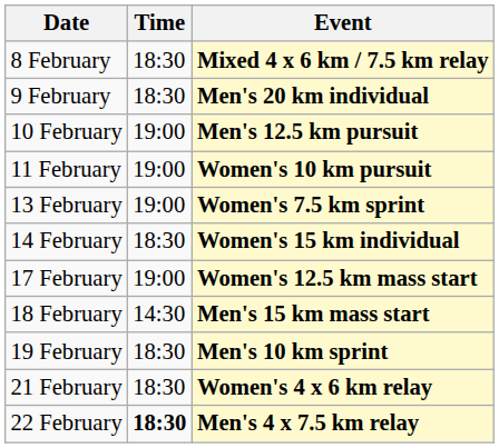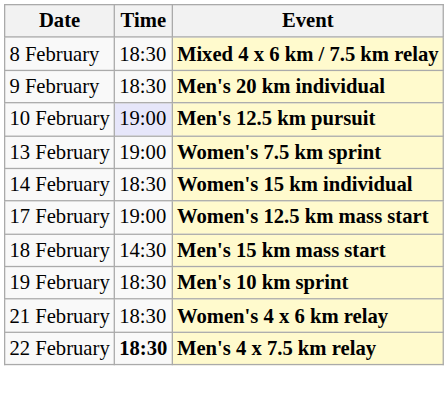10 February | Time: no background -> lavender background
- row: 11 February | 19:00 | Women's 10 km pursuit
